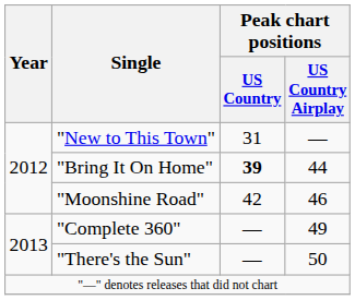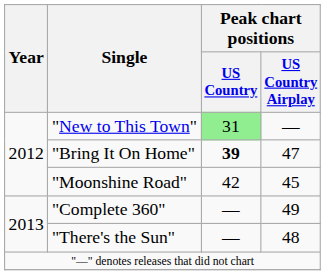"New to This Town" | Peak chart positions / US Country: no background -> lightgreen background
"Bring It On Home" | Peak chart positions / US Country Airplay: 44 -> 47
"Moonshine Road" | Peak chart positions / US Country Airplay: 46 -> 45
"There's the Sun" | Peak chart positions / US Country Airplay: 50 -> 48
